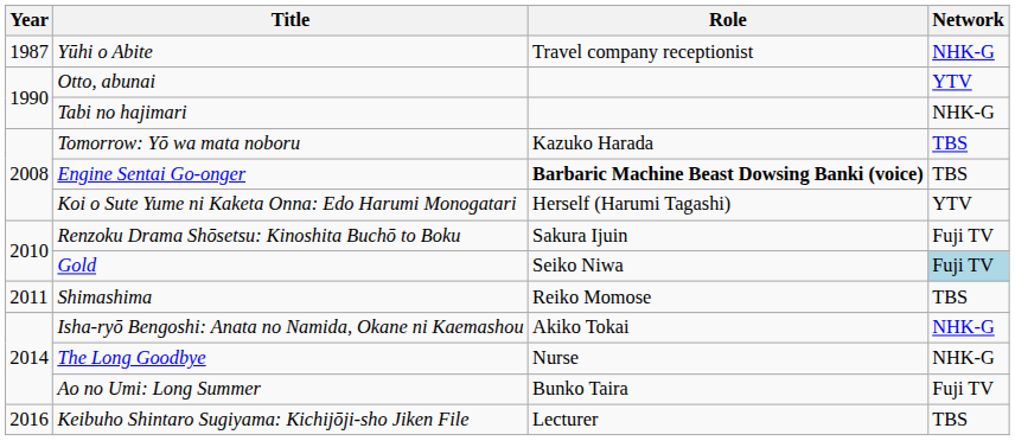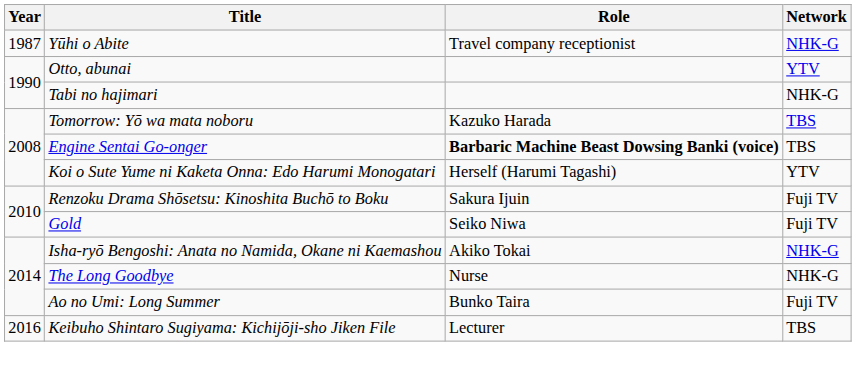Gold | Network: lightblue background -> no background
- row: 2011 | Shimashima | Reiko Momose | TBS
